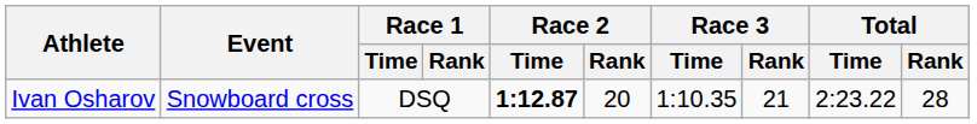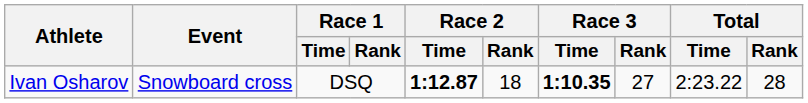Ivan Osharov | Race 2 / Rank: 20 -> 18
Ivan Osharov | Race 3 / Time: normal -> bold
Ivan Osharov | Race 3 / Rank: 21 -> 27
